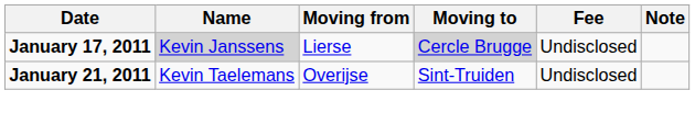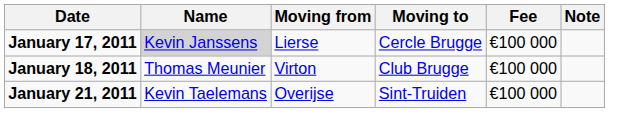January 17, 2011 | Moving to: lightgrey background -> no background
January 17, 2011 | Fee: Undisclosed -> €100 000
+ row: January 18, 2011 | Thomas Meunier | Virton | Club Brugge | €100 000
January 21, 2011 | Fee: Undisclosed -> €100 000
